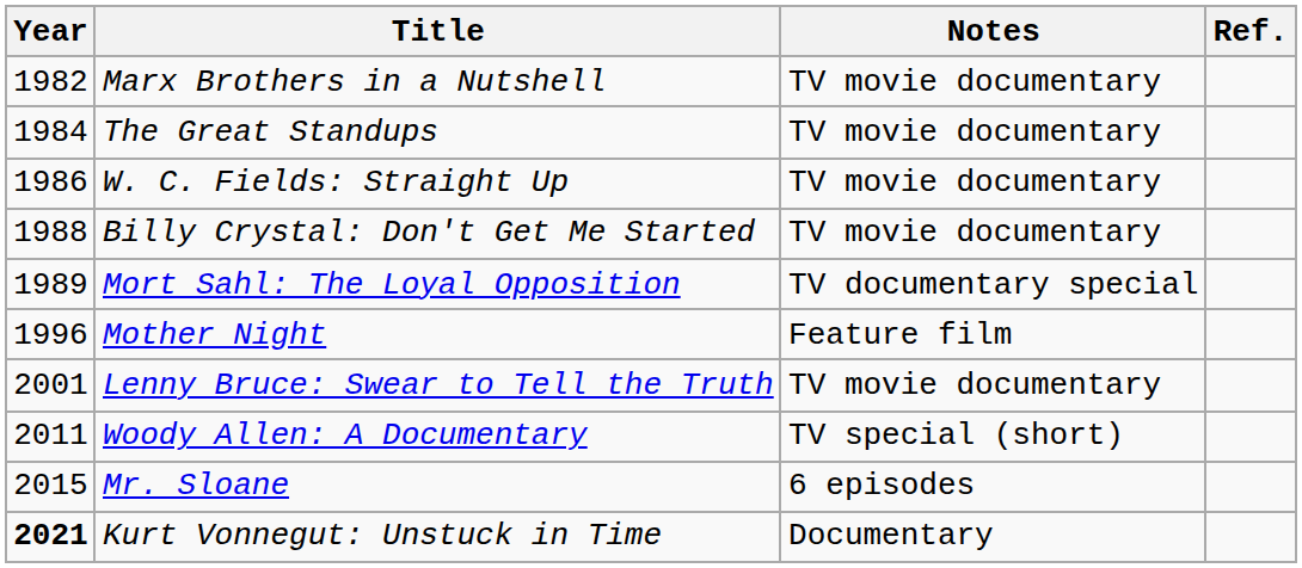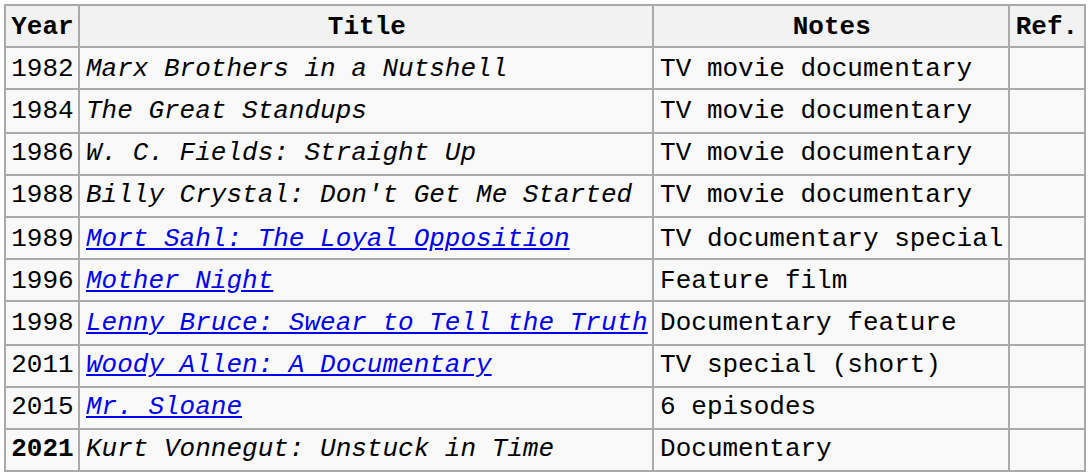Lenny Bruce: Swear to Tell the Truth | Year: 2001 -> 1998
Lenny Bruce: Swear to Tell the Truth | Notes: TV movie documentary -> Documentary feature
